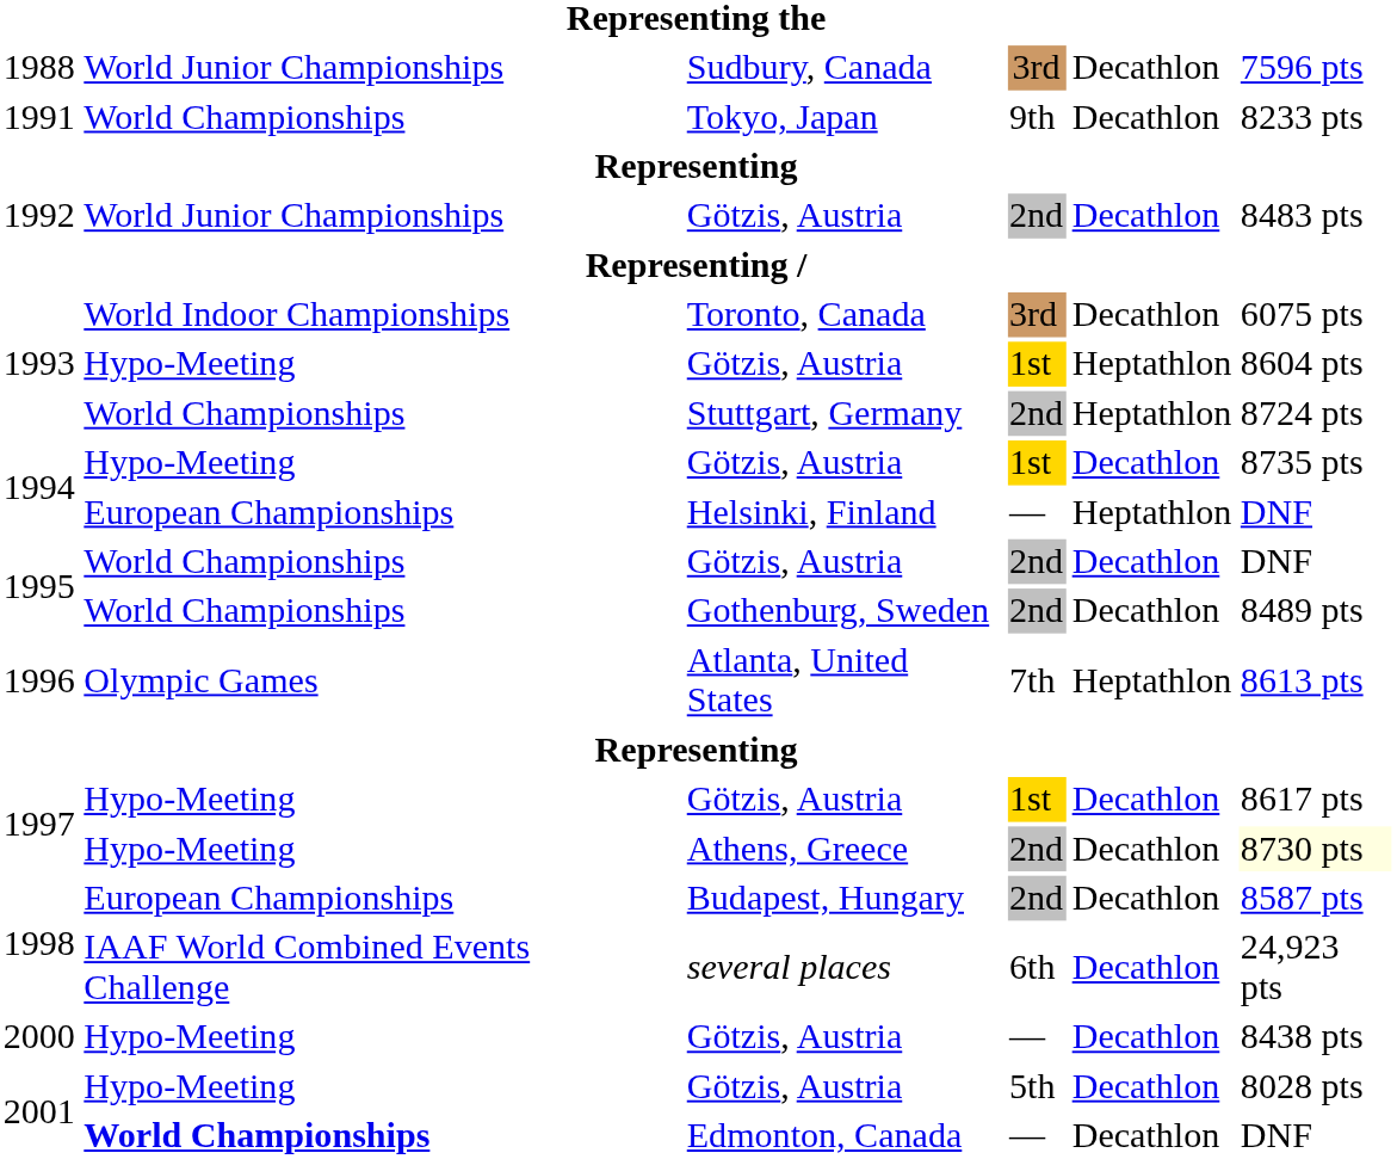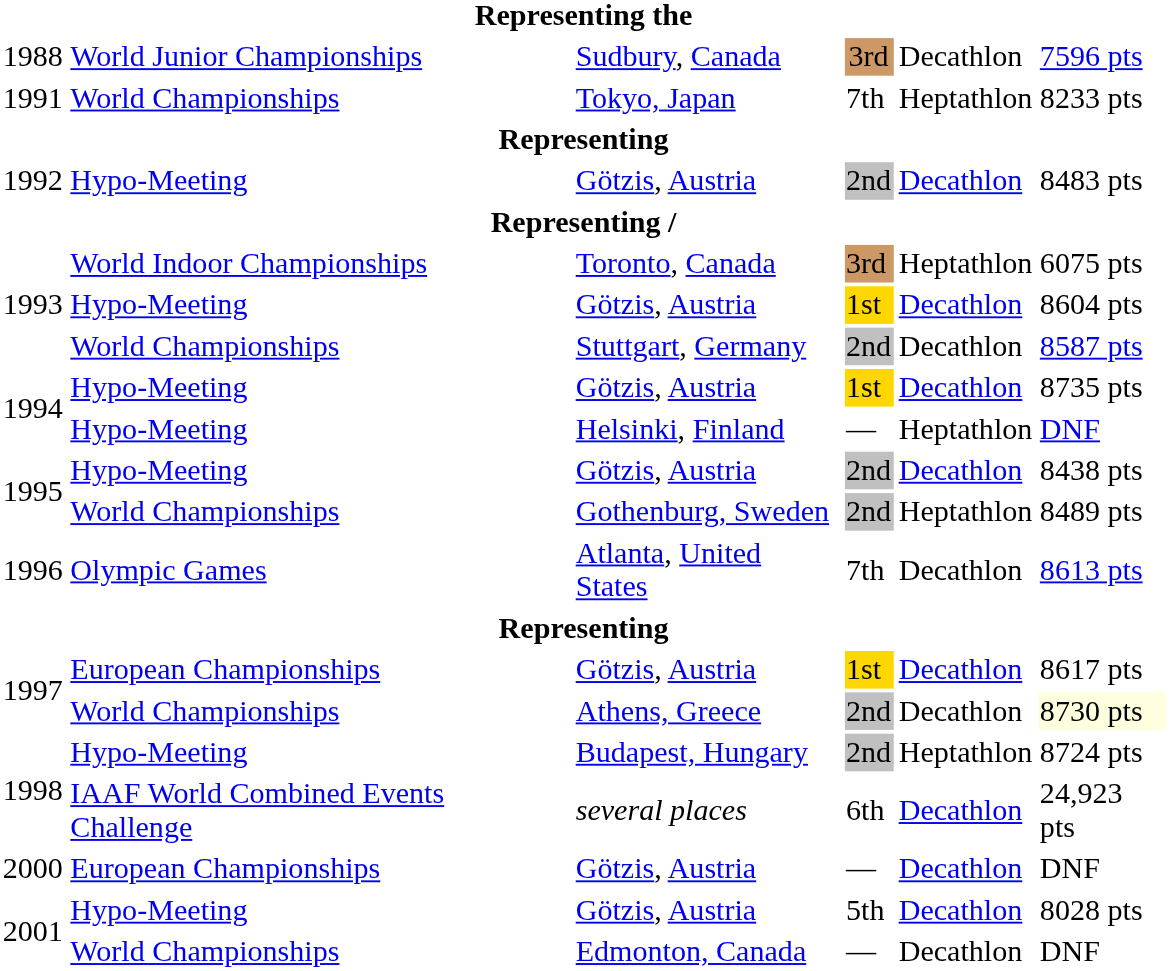Tokyo, Japan | column 4: 9th -> 7th
Tokyo, Japan | column 5: Decathlon -> Heptathlon
1992 / Götzis, Austria | column 2: World Junior Championships -> Hypo-Meeting
Toronto, Canada | column 5: Decathlon -> Heptathlon
1993 / Götzis, Austria | column 5: Heptathlon -> Decathlon
Stuttgart, Germany | column 5: Heptathlon -> Decathlon
Stuttgart, Germany | column 6: 8724 pts -> 8587 pts
Helsinki, Finland | column 2: European Championships -> Hypo-Meeting
1995 / Götzis, Austria | column 2: World Championships -> Hypo-Meeting
1995 / Götzis, Austria | column 6: DNF -> 8438 pts
Gothenburg, Sweden | column 5: Decathlon -> Heptathlon
Atlanta, United States | column 5: Heptathlon -> Decathlon
1997 / Götzis, Austria | column 2: Hypo-Meeting -> European Championships
Athens, Greece | column 2: Hypo-Meeting -> World Championships
Budapest, Hungary | column 2: European Championships -> Hypo-Meeting
Budapest, Hungary | column 5: Decathlon -> Heptathlon
Budapest, Hungary | column 6: 8587 pts -> 8724 pts
2000 / Götzis, Austria | column 2: Hypo-Meeting -> European Championships
2000 / Götzis, Austria | column 6: 8438 pts -> DNF
Edmonton, Canada | column 2: bold -> normal
